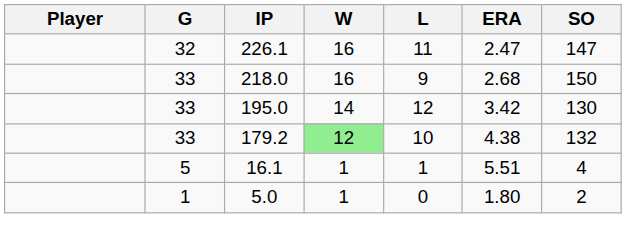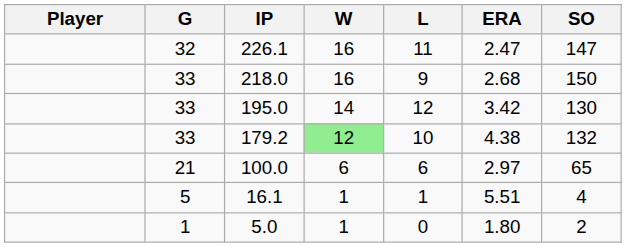+ row: 21 | 100.0 | 6 | 6 | 2.97 | 65
